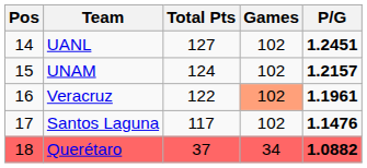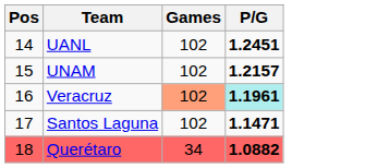- column: Total Pts | 127 | 124 | 122 | 117 | 37
Veracruz | P/G: no background -> paleturquoise background
Santos Laguna | P/G: 1.1476 -> 1.1471
